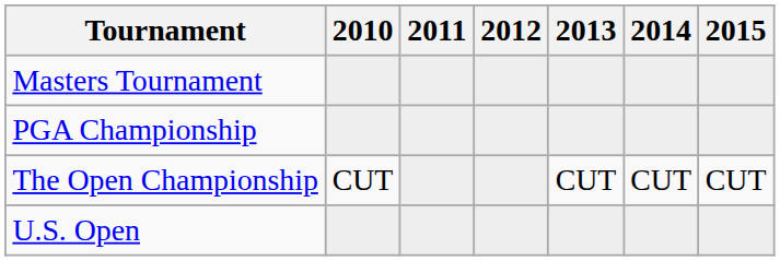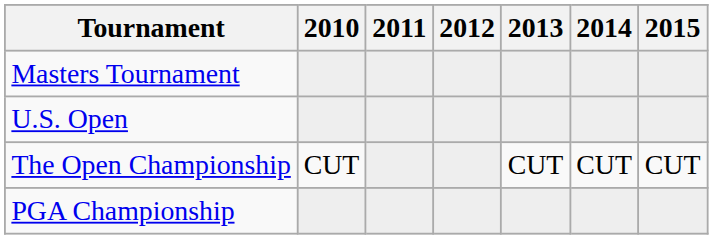rows swapped: U.S. Open <-> PGA Championship
